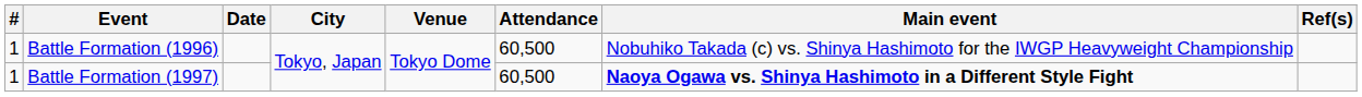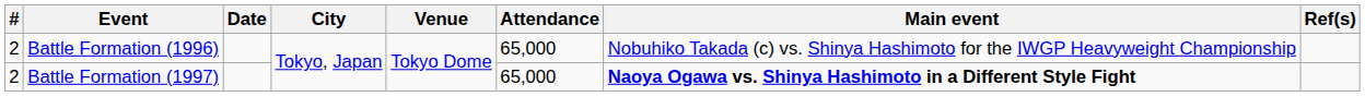Battle Formation (1996) | #: 1 -> 2
Battle Formation (1996) | Attendance: 60,500 -> 65,000
Battle Formation (1997) | #: 1 -> 2
Battle Formation (1997) | Attendance: 60,500 -> 65,000
